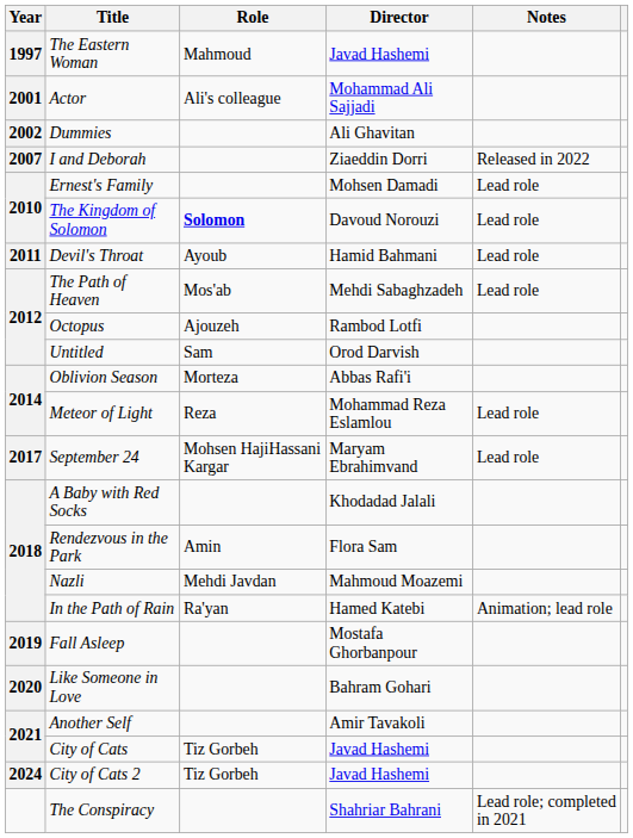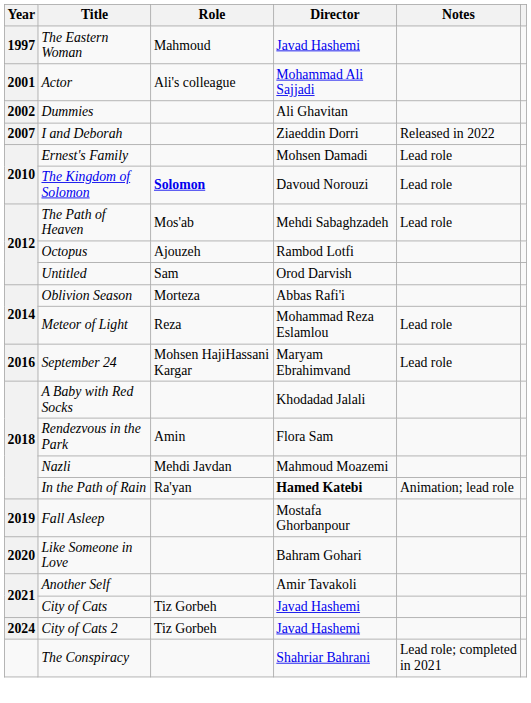- row: 2011 | Devil's Throat | Ayoub | Hamid Bahmani | Lead role
September 24 | Year: 2017 -> 2016
In the Path of Rain | Director: normal -> bold
